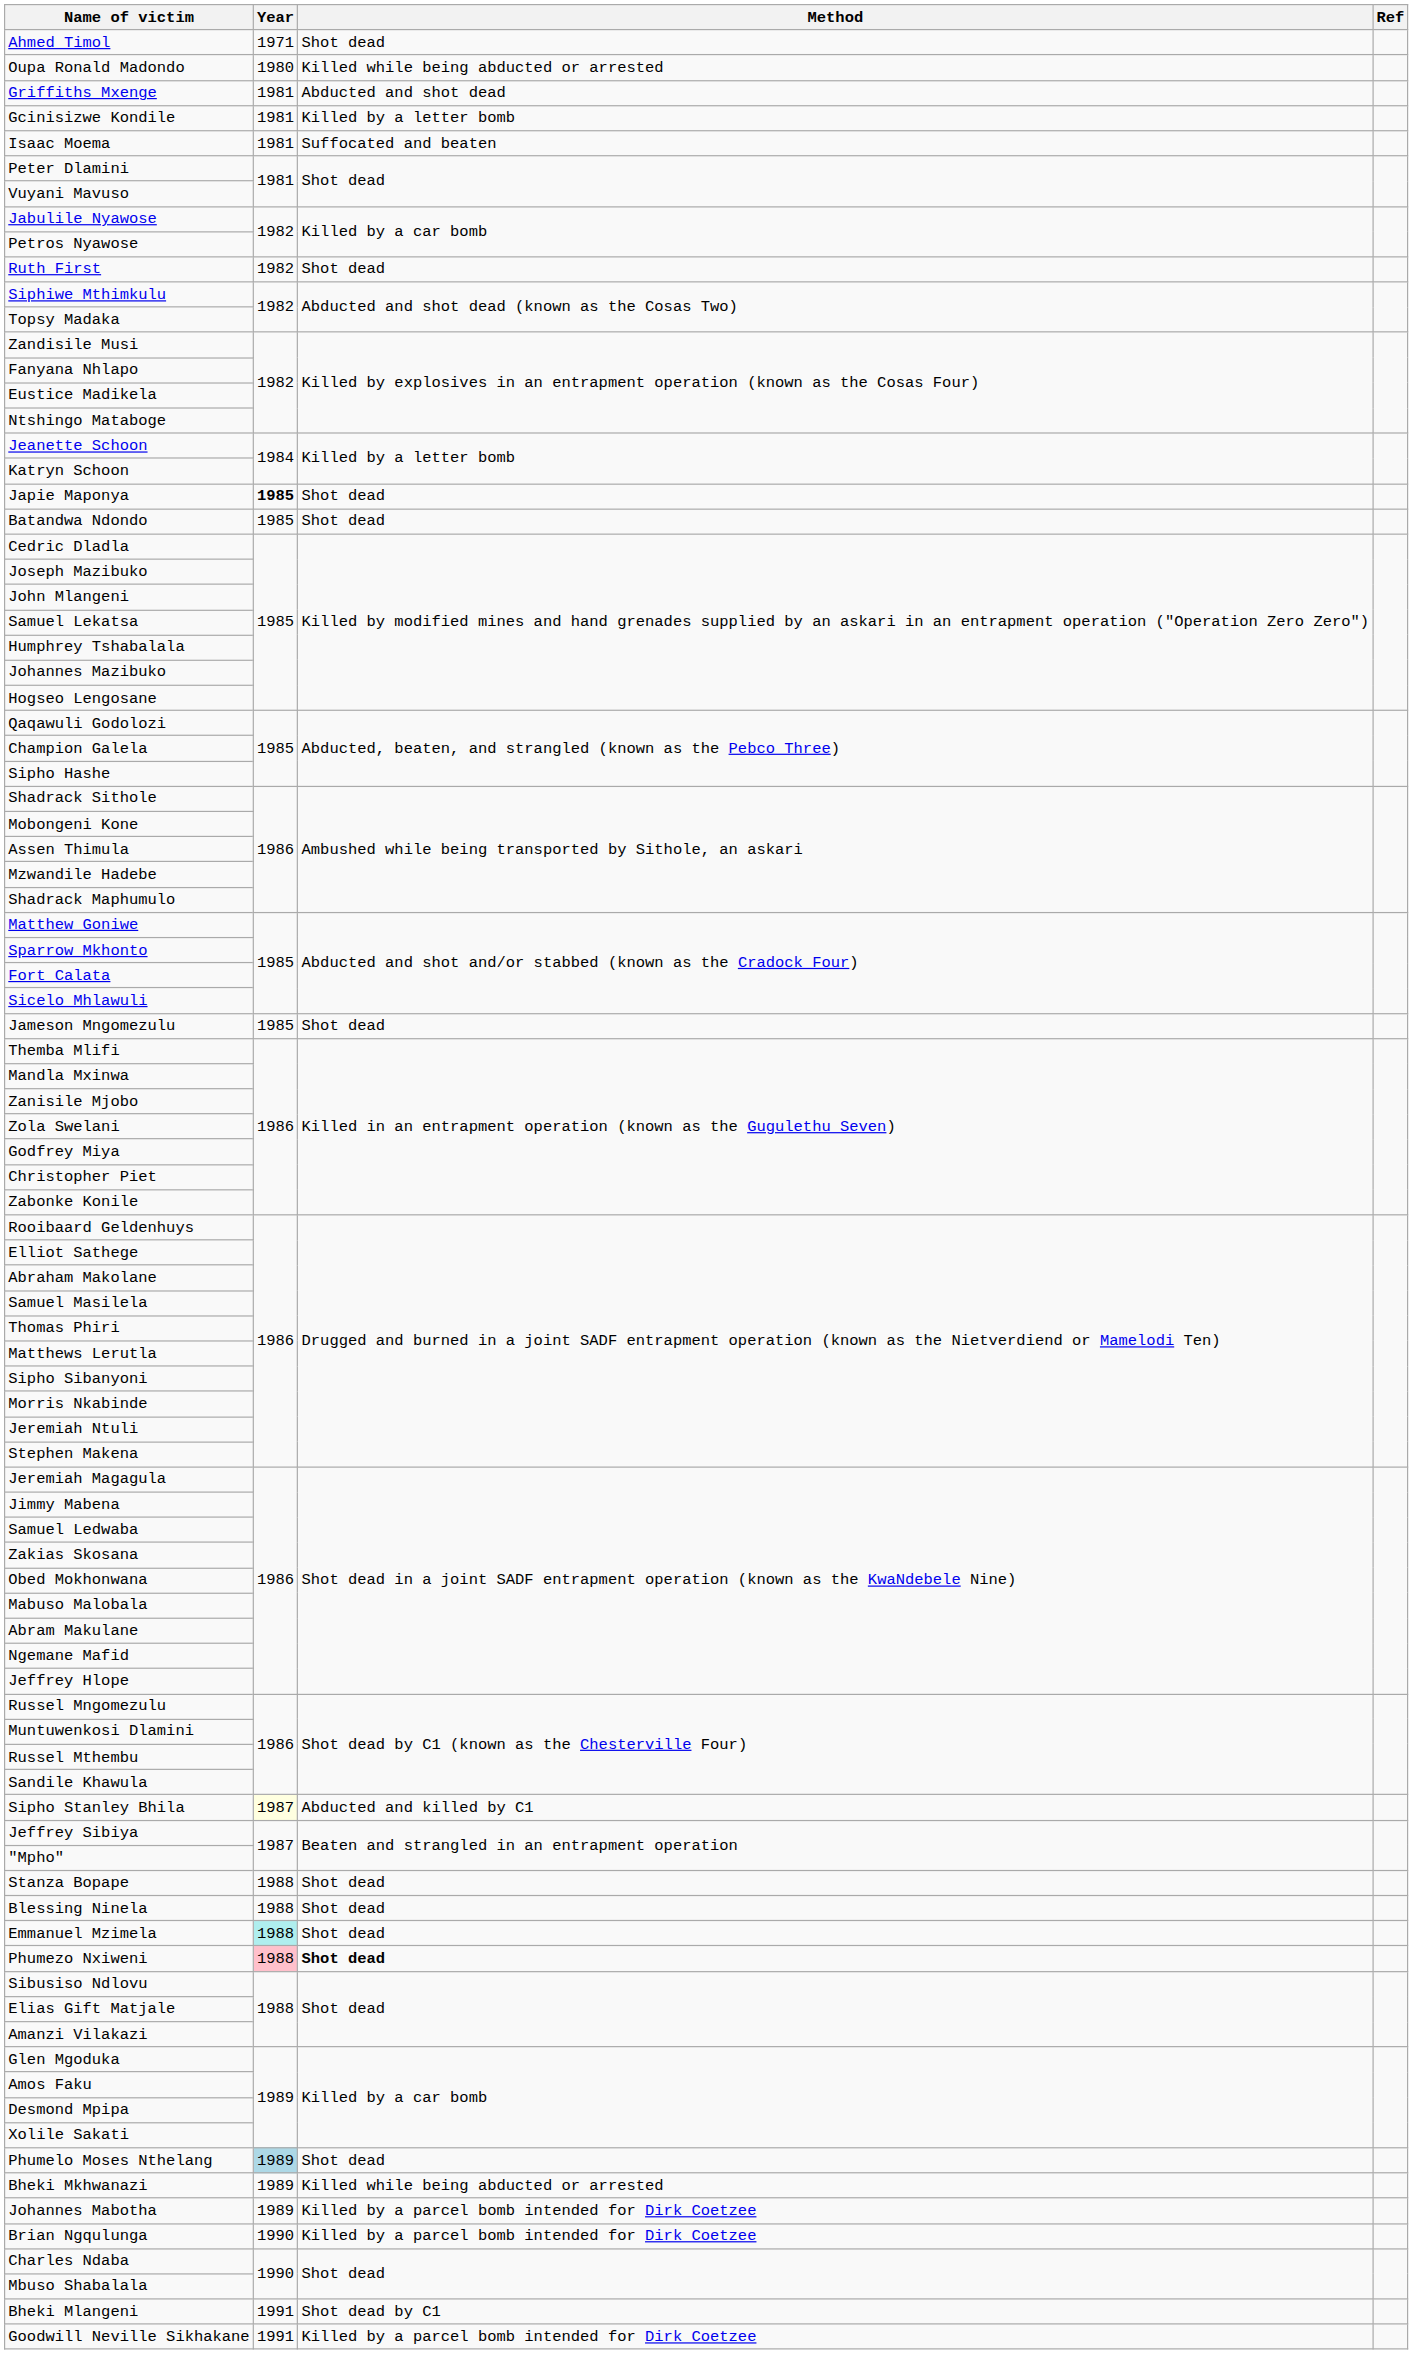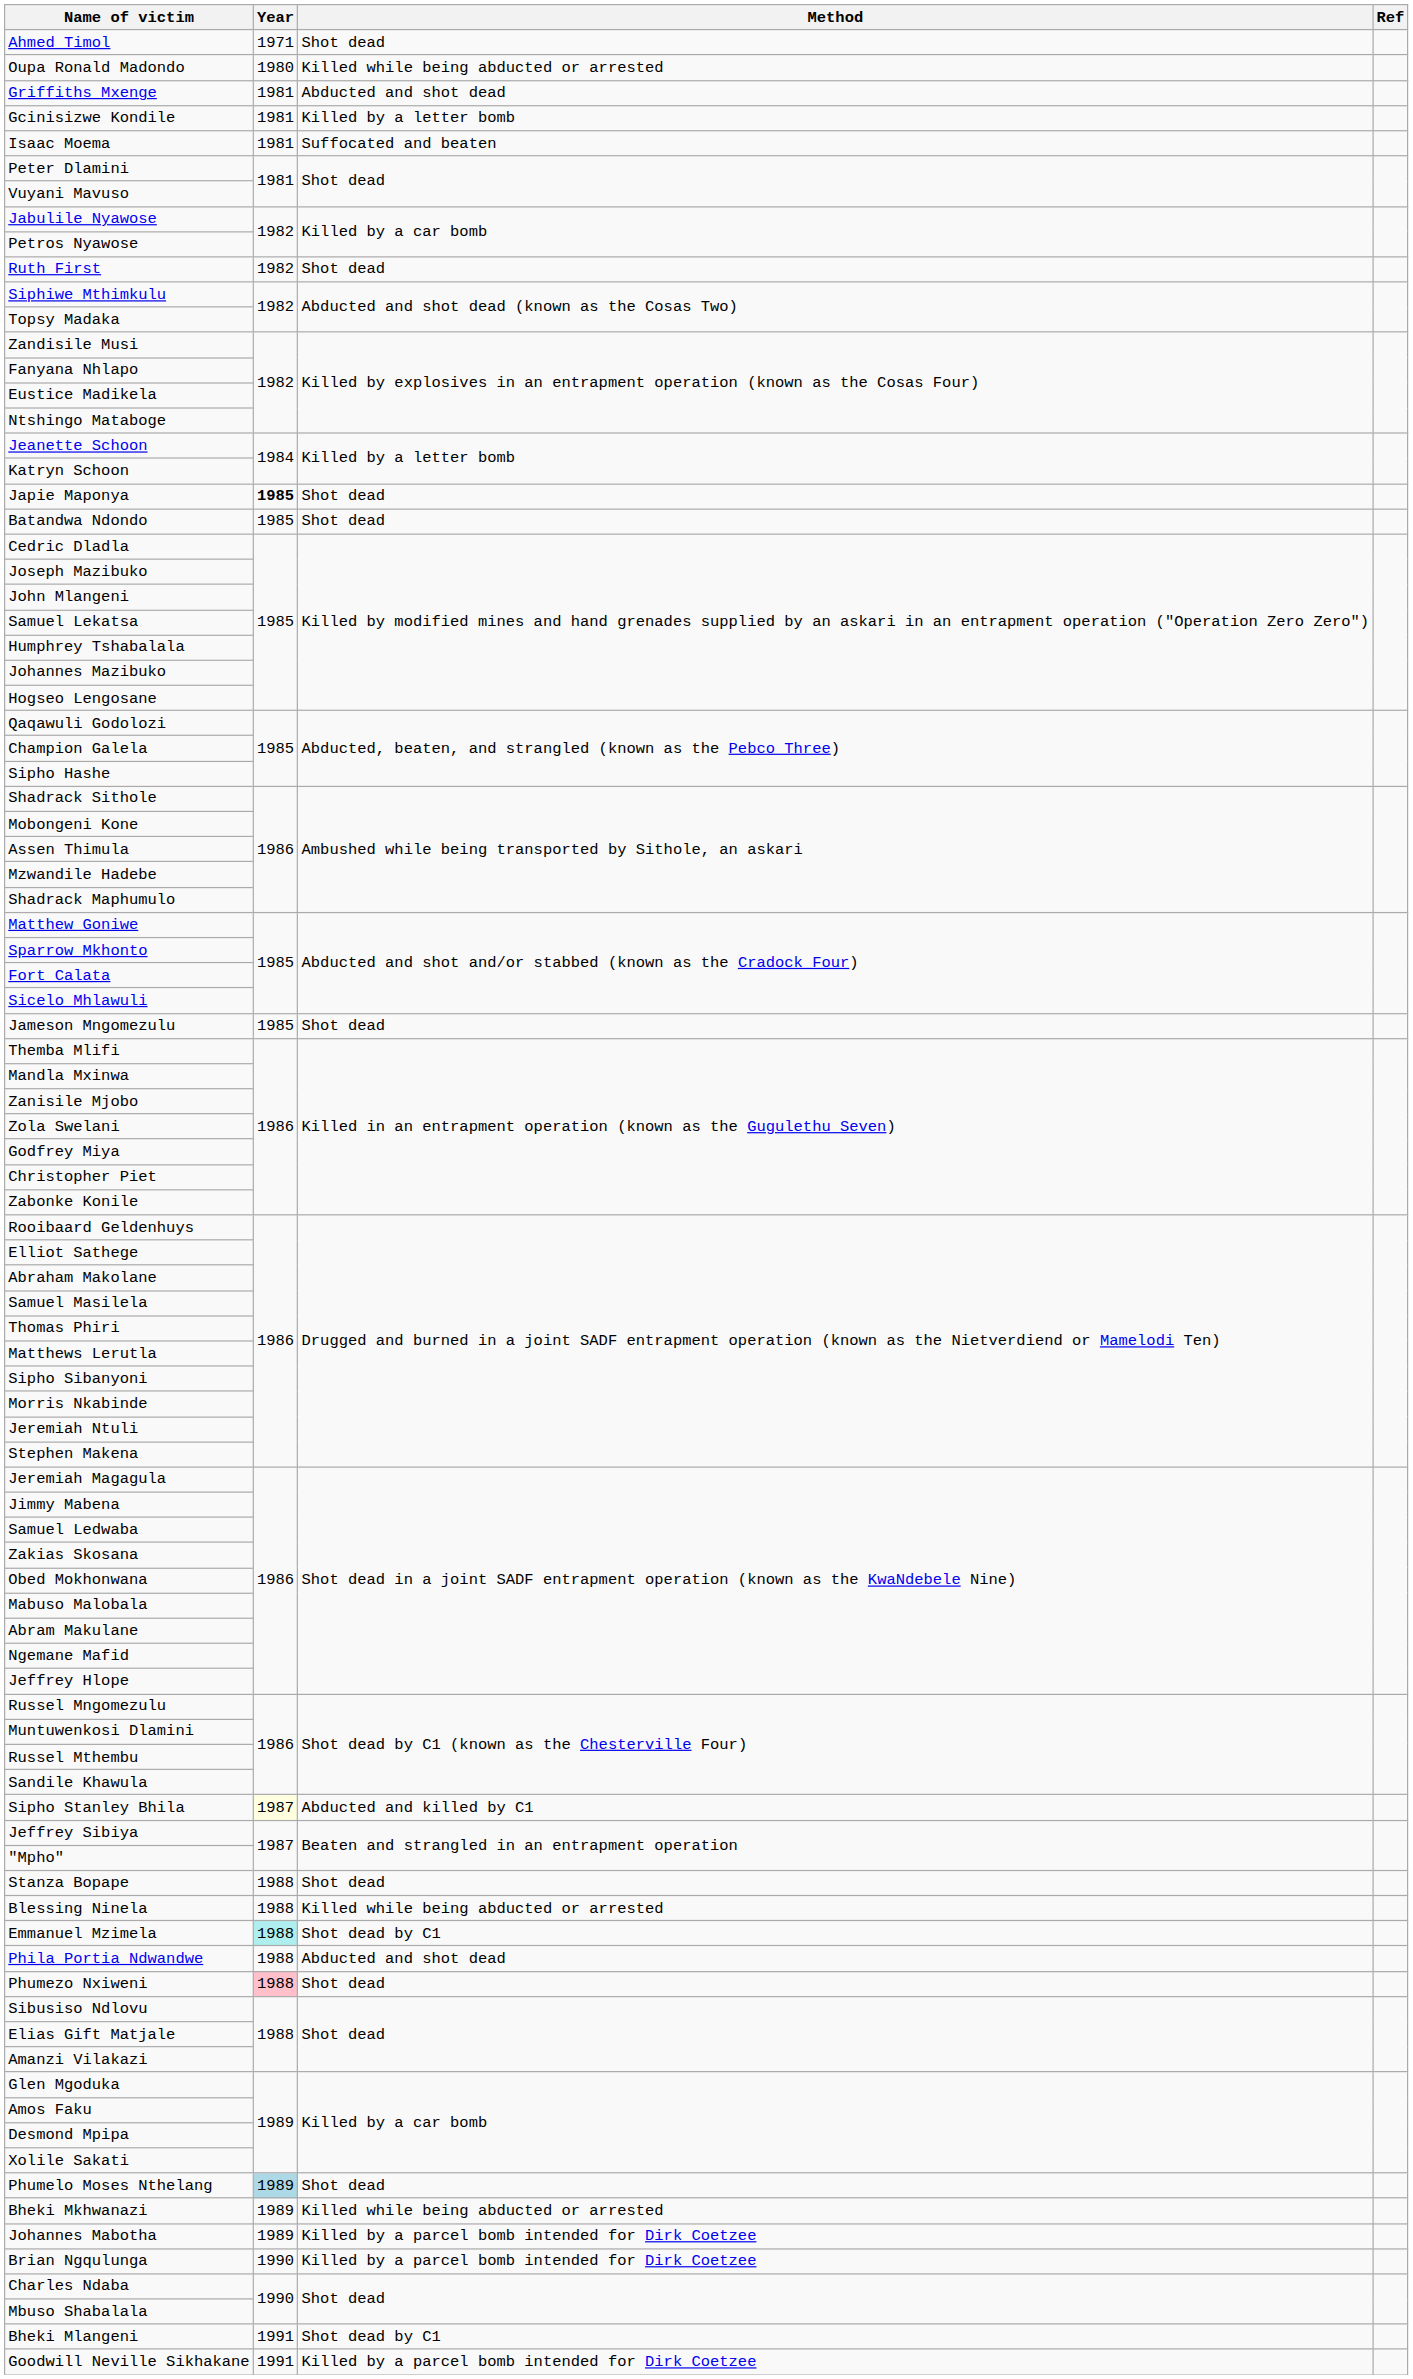Blessing Ninela | Method: Shot dead -> Killed while being abducted or arrested
Emmanuel Mzimela | Method: Shot dead -> Shot dead by C1
+ row: Phila Portia Ndwandwe | 1988 | Abducted and shot dead
Phumezo Nxiweni | Method: bold -> normal
